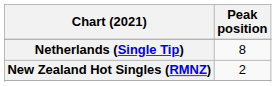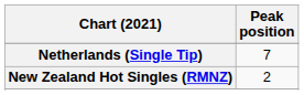Netherlands (Single Tip) | Peak position: 8 -> 7
